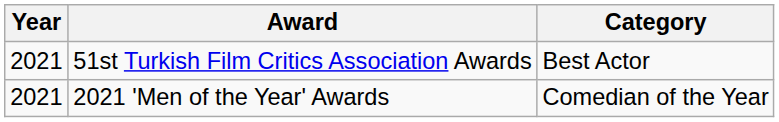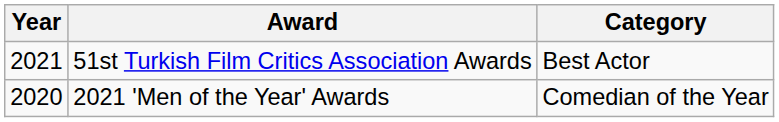2021 'Men of the Year' Awards | Year: 2021 -> 2020
